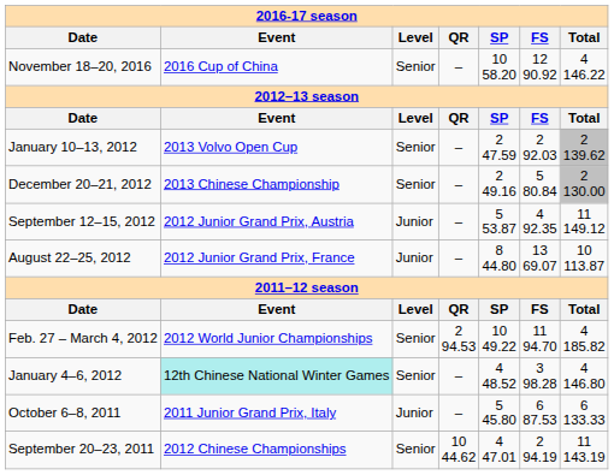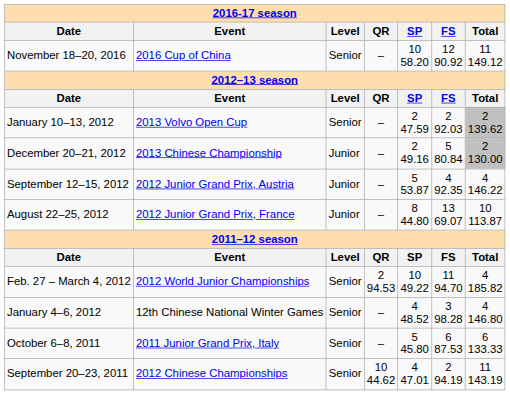November 18–20, 2016 | Total: 4 146.22 -> 11 149.12
December 20–21, 2012 | Level: Senior -> Junior
September 12–15, 2012 | Total: 11 149.12 -> 4 146.22
January 4–6, 2012 | Event: paleturquoise background -> no background
October 6–8, 2011 | Level: Junior -> Senior
